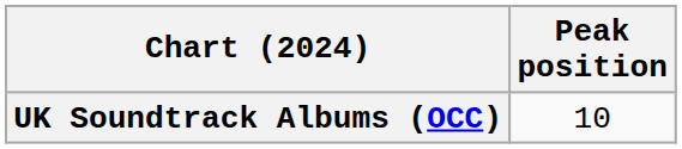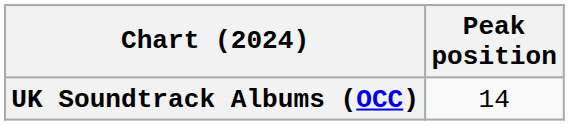UK Soundtrack Albums (OCC) | Peak position: 10 -> 14
